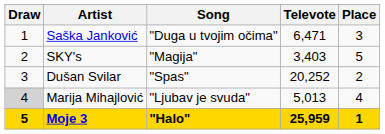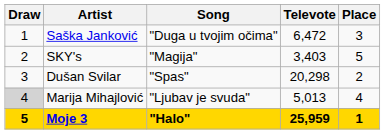Saška Janković | Televote: 6,471 -> 6,472
Dušan Svilar | Televote: 20,252 -> 20,298
